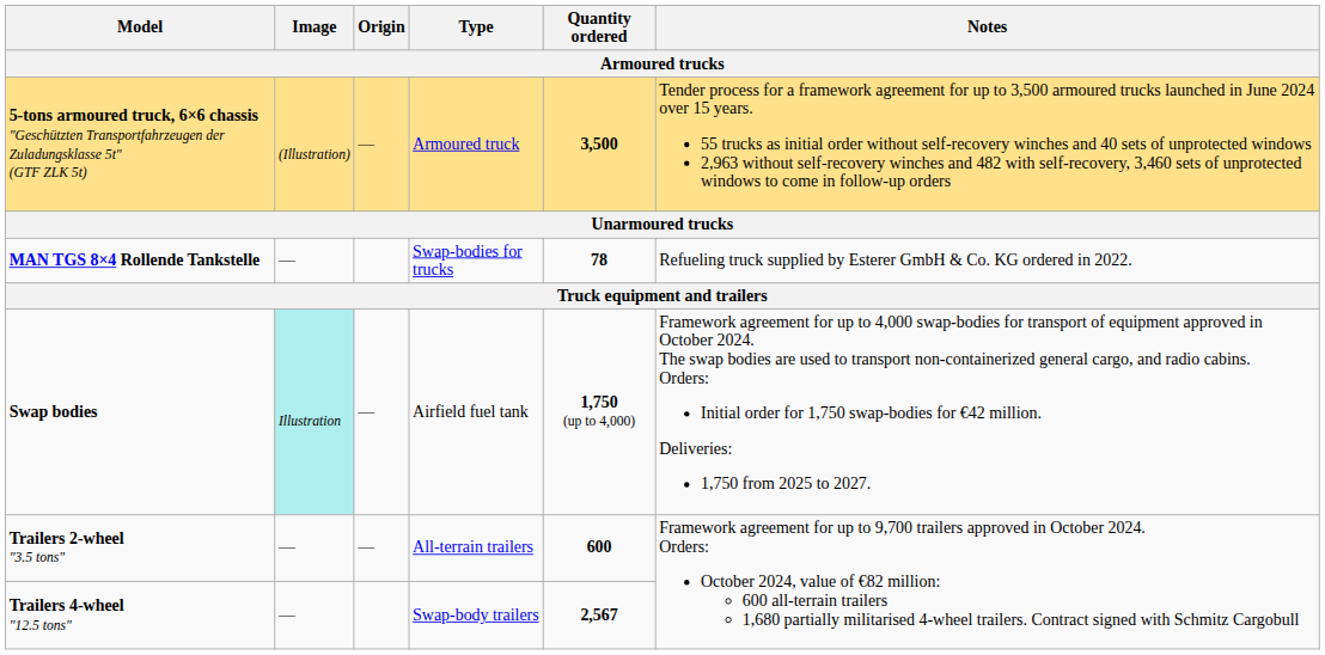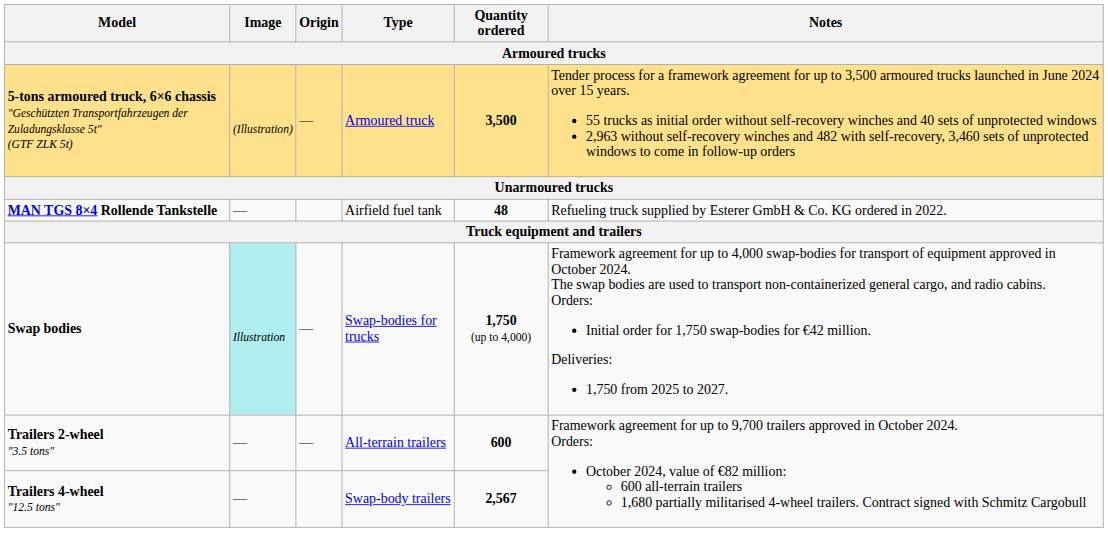MAN TGS 8×4 Rollende Tankstelle | Type: Swap-bodies for trucks -> Airfield fuel tank
MAN TGS 8×4 Rollende Tankstelle | Quantity ordered: 78 -> 48
Swap bodies | Type: Airfield fuel tank -> Swap-bodies for trucks
